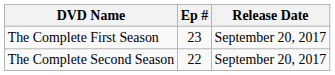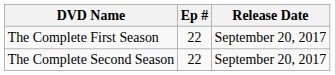The Complete First Season | Ep #: 23 -> 22
